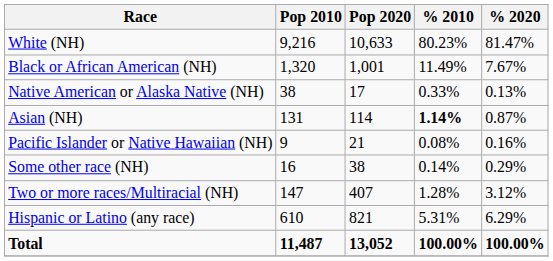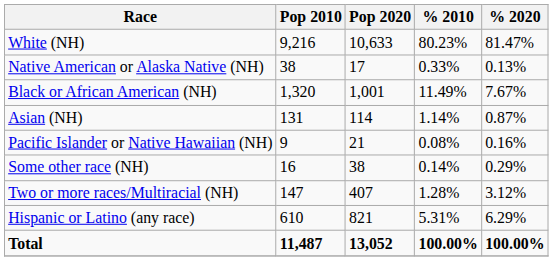rows swapped: Black or African American (NH) <-> Native American or Alaska Native (NH)
Asian (NH) | % 2010: bold -> normal
